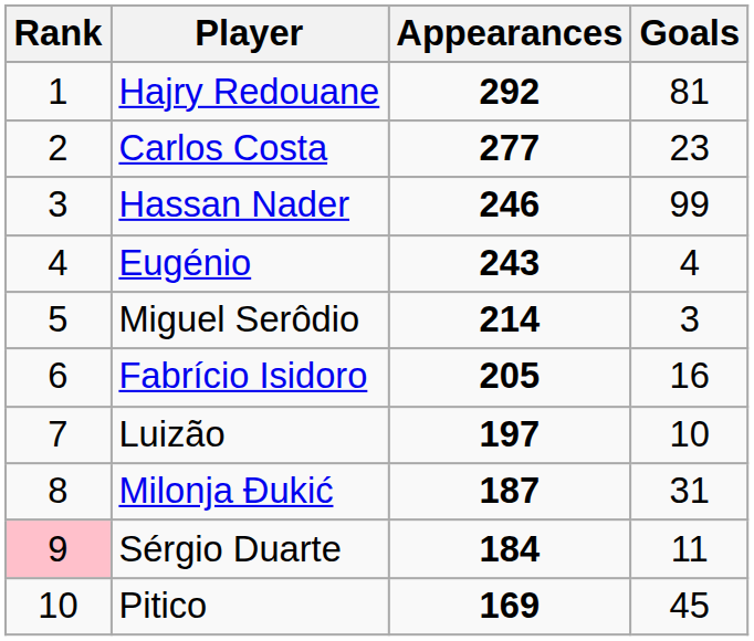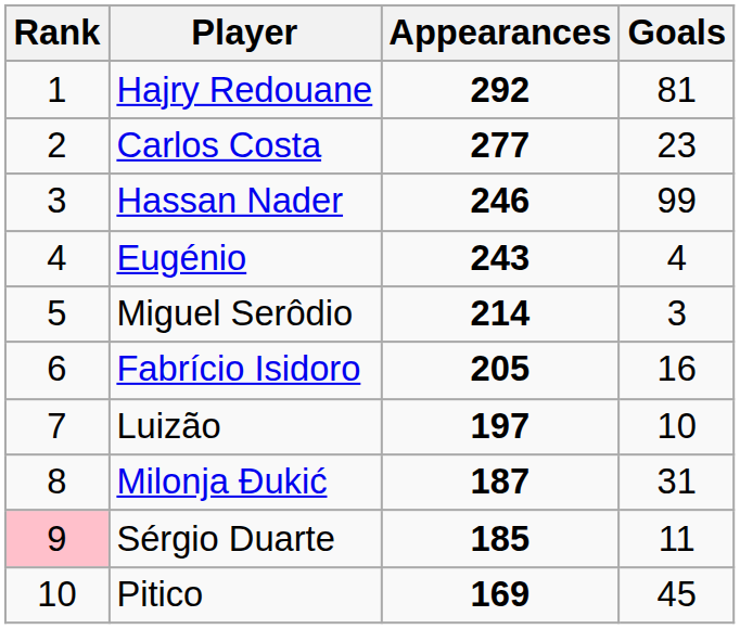Sérgio Duarte | Appearances: 184 -> 185
